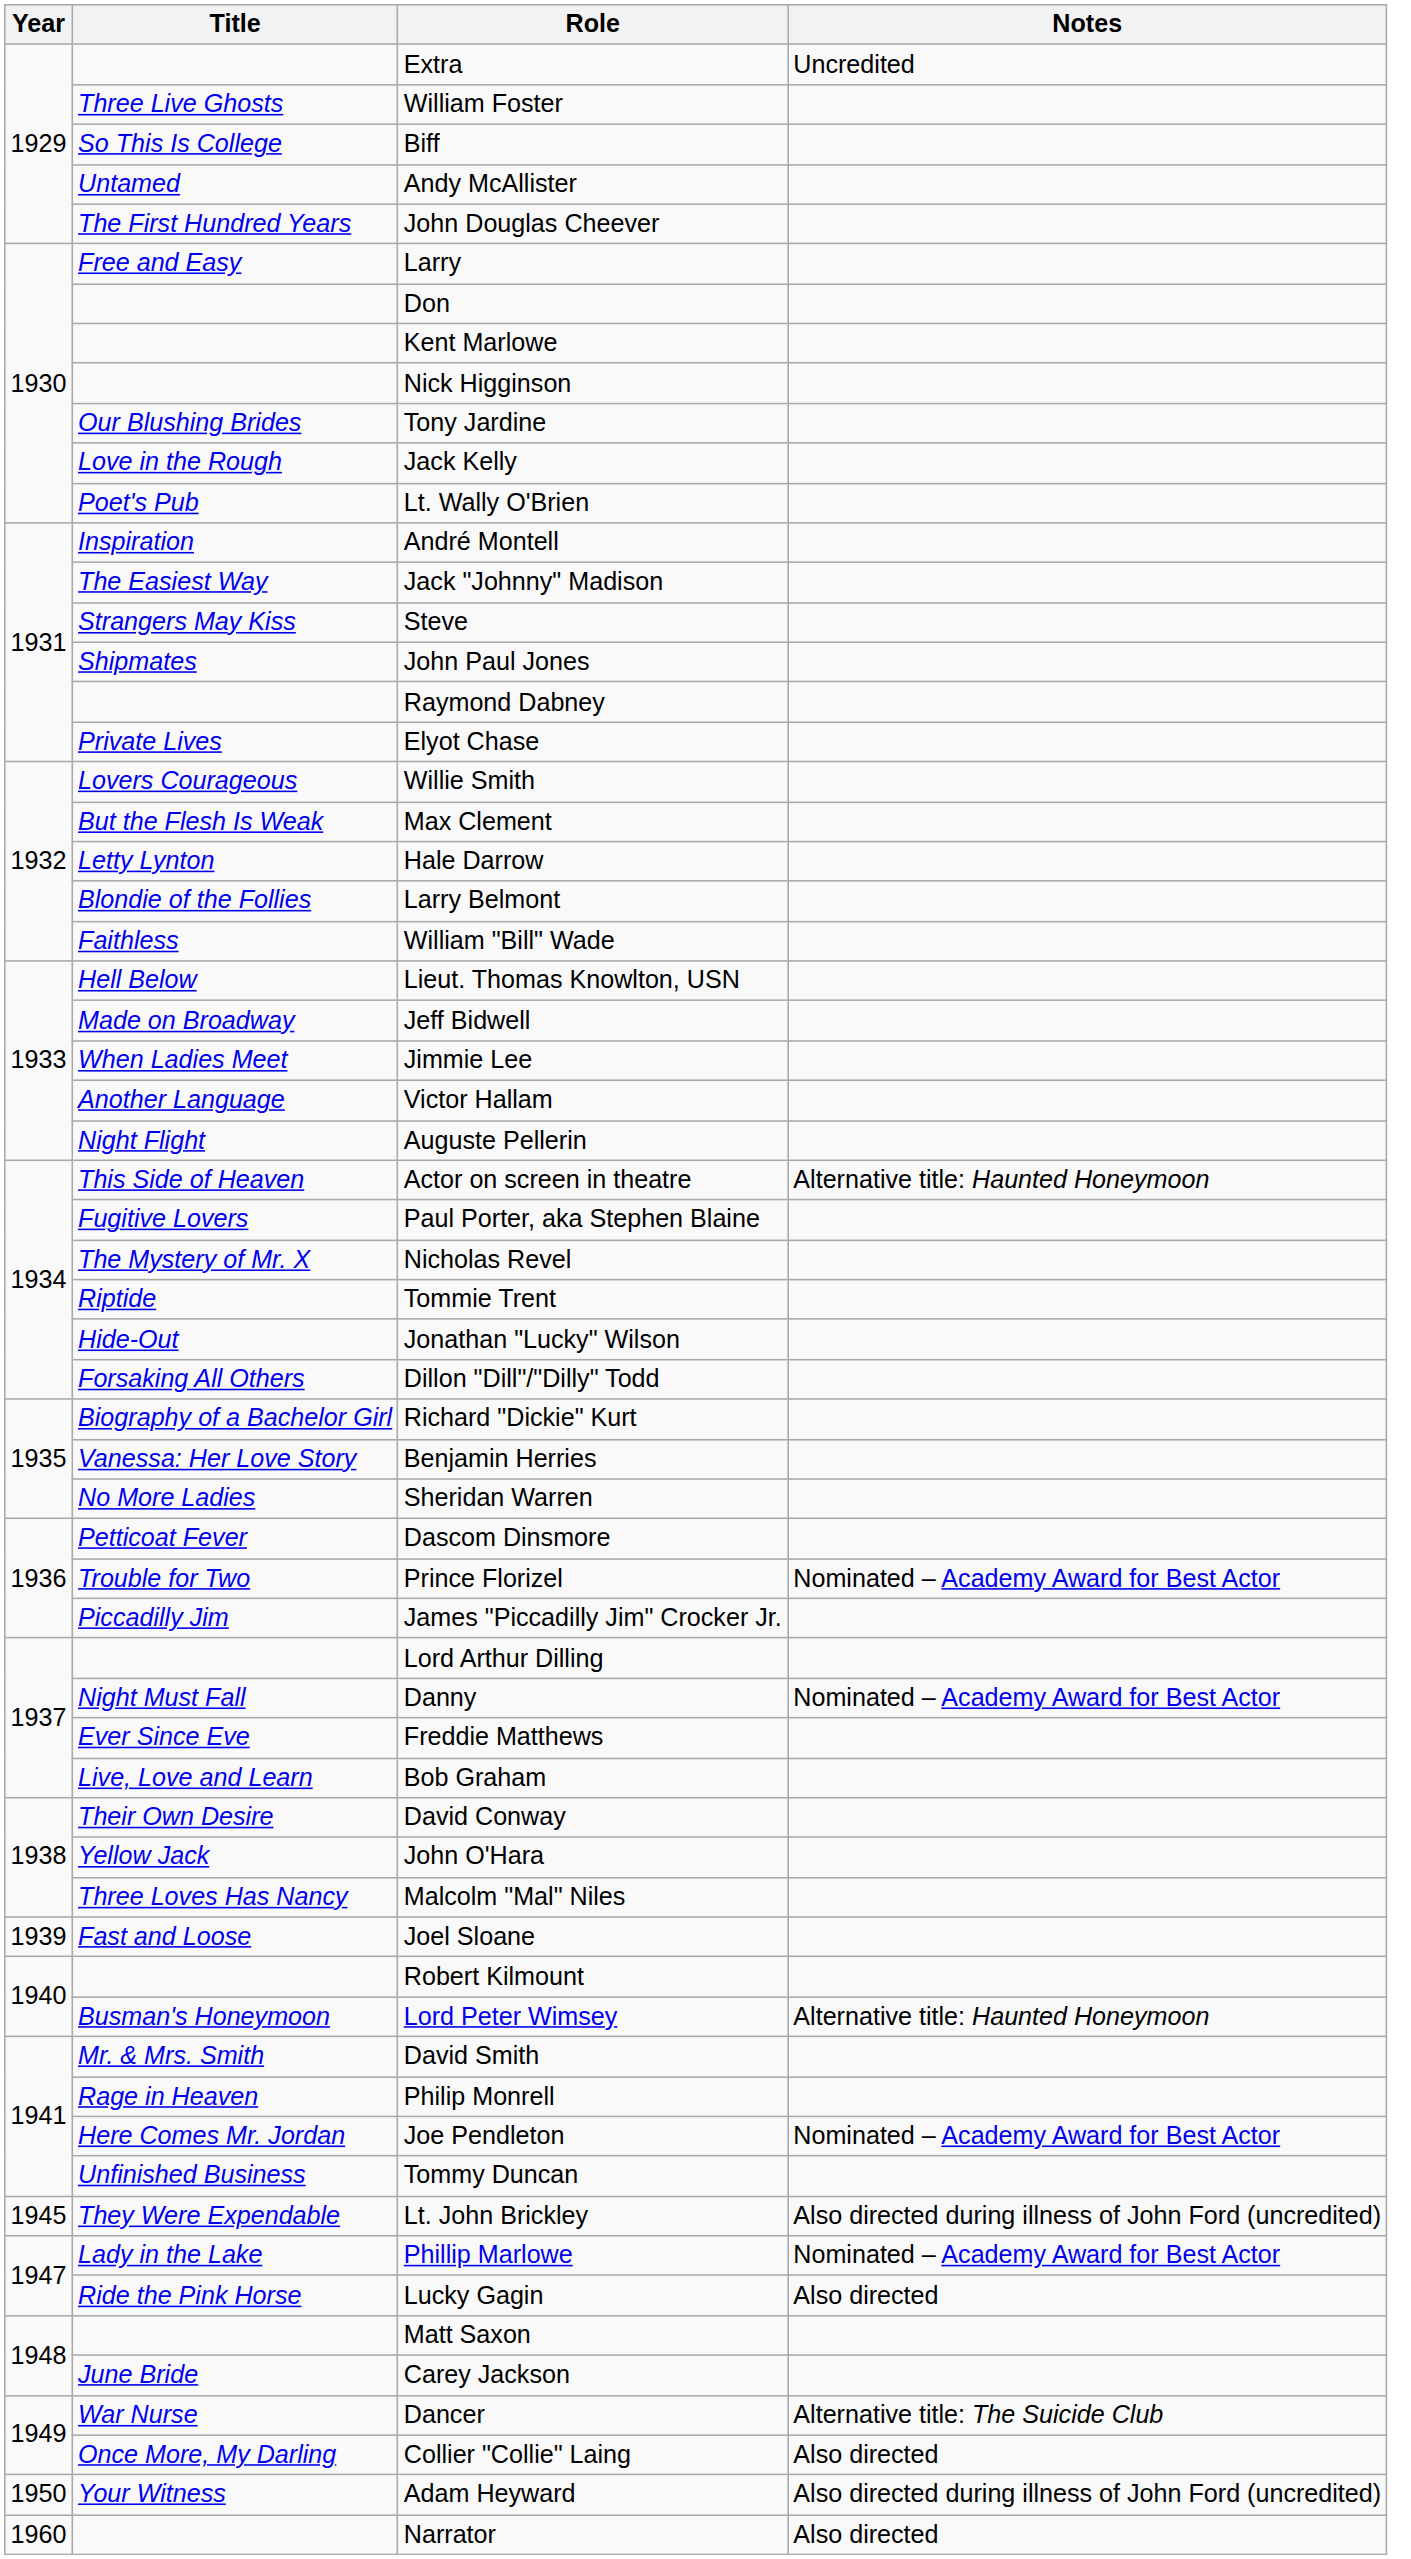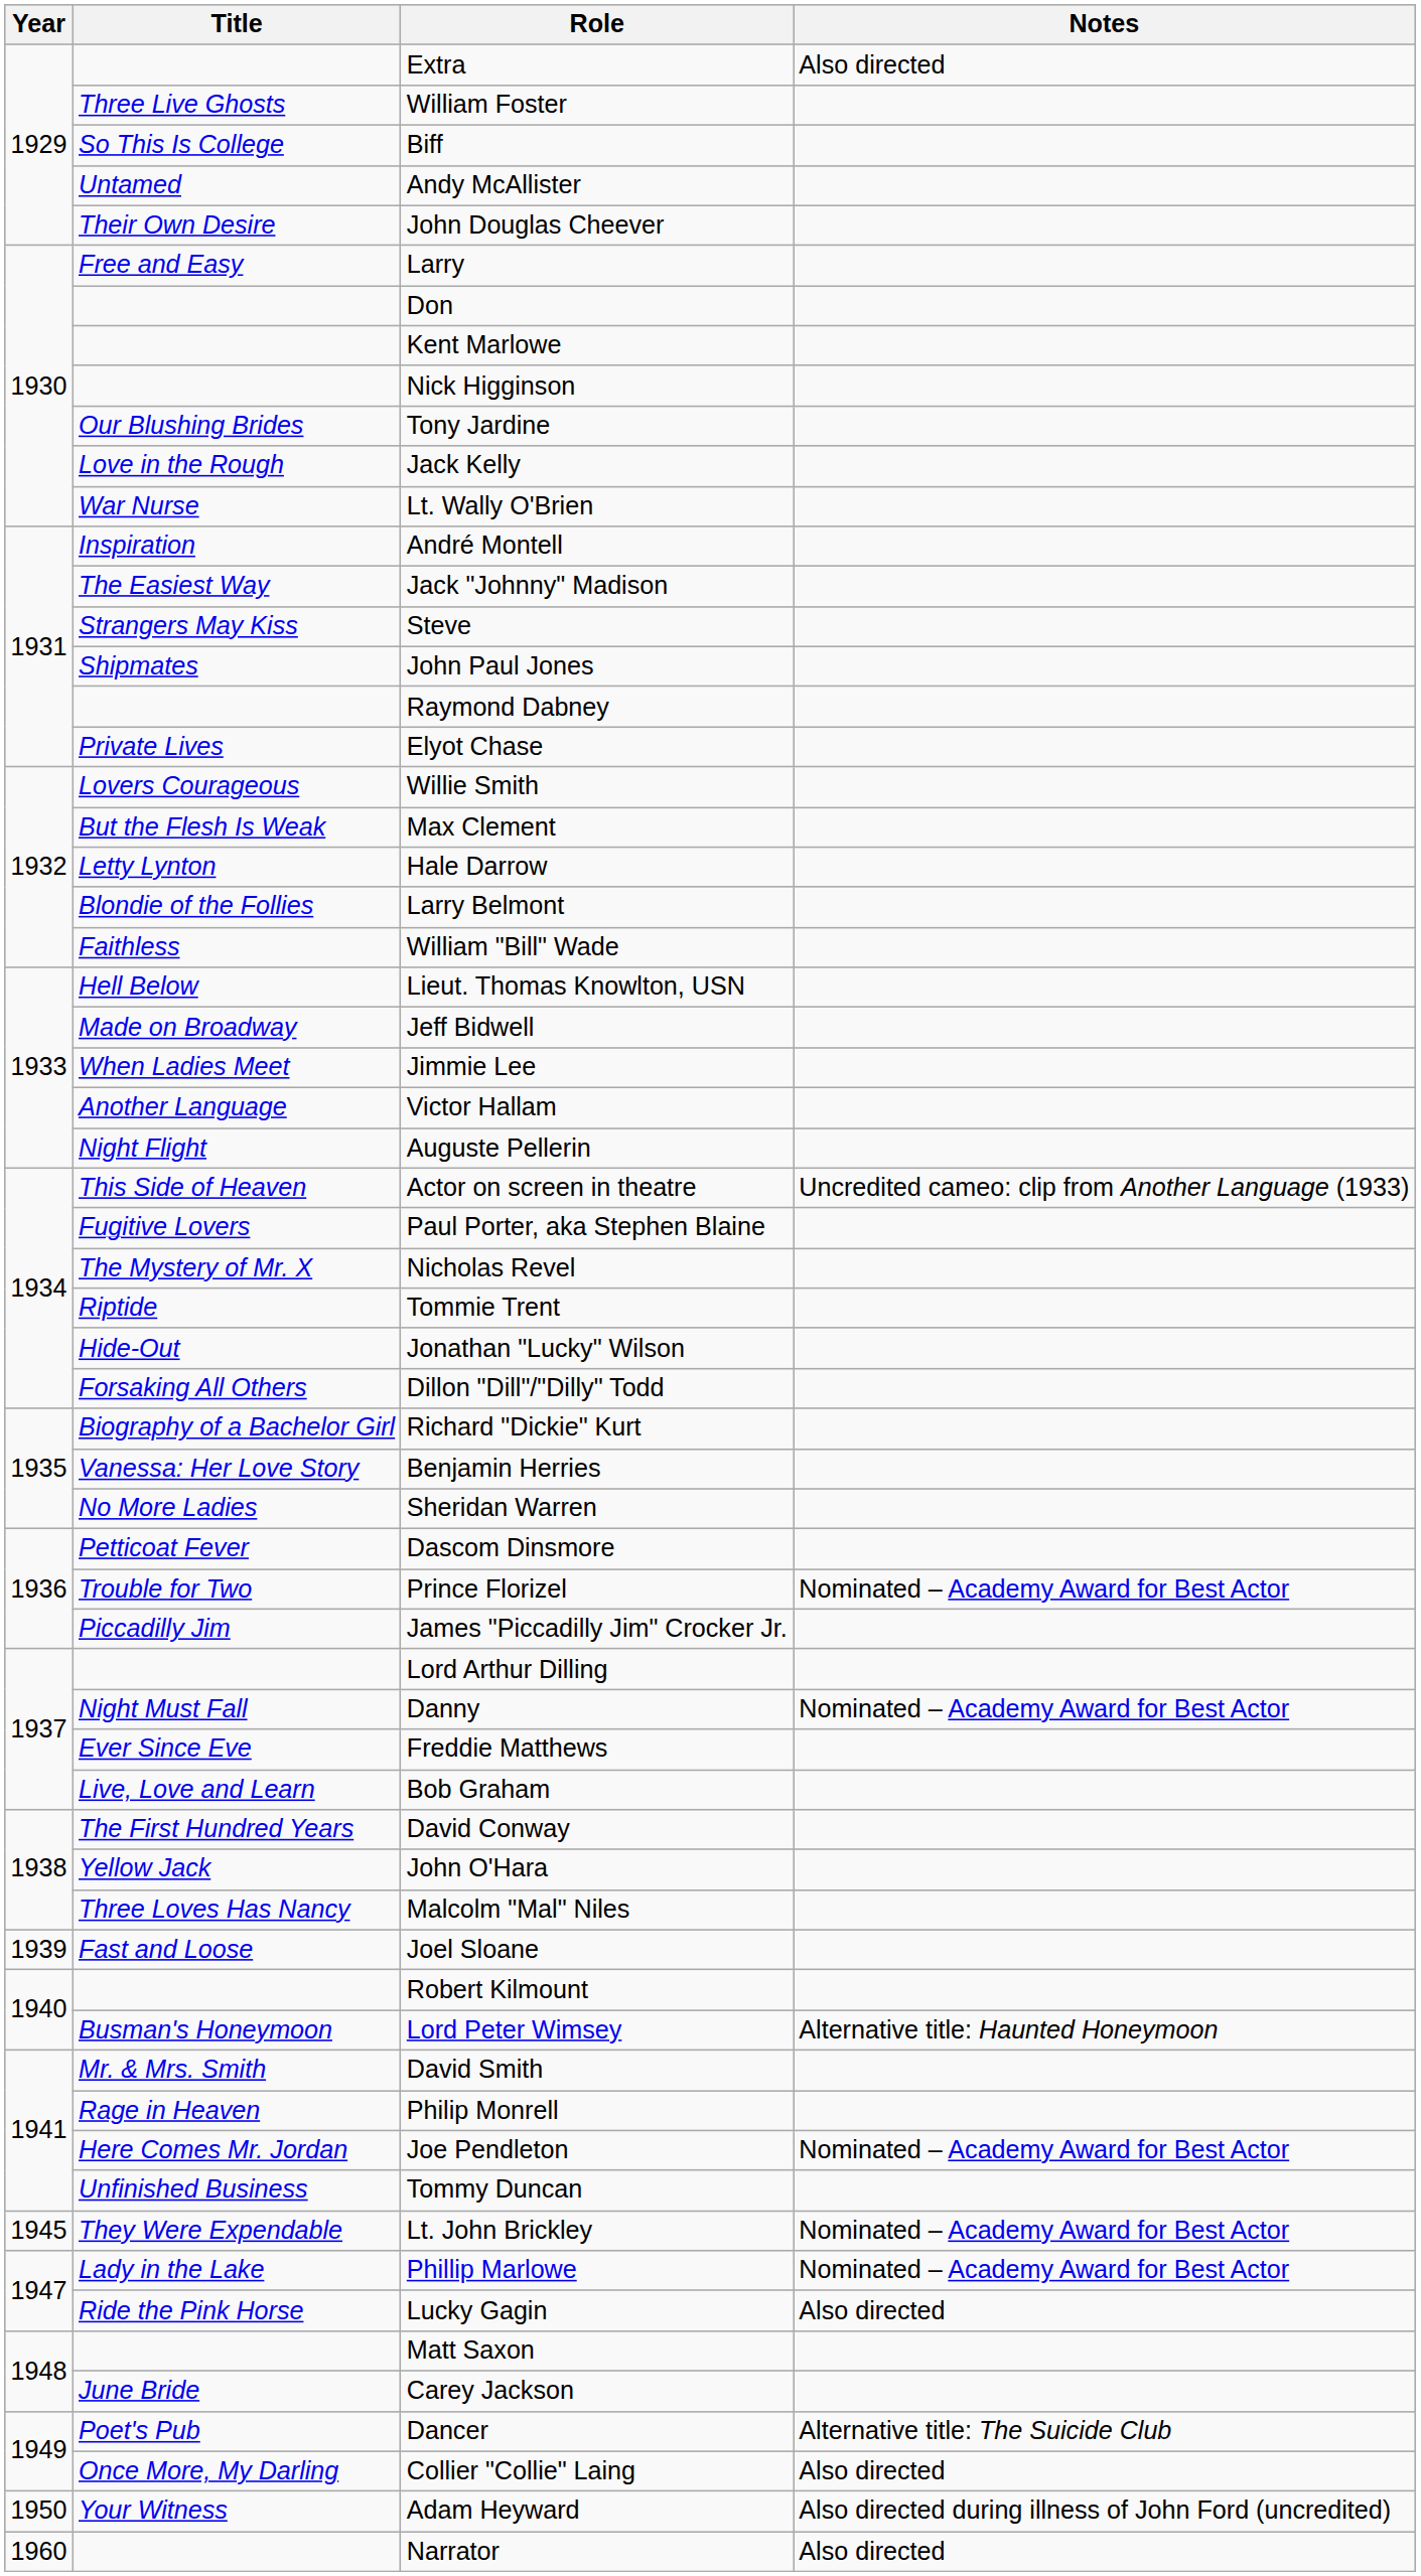Extra | Notes: Uncredited -> Also directed
John Douglas Cheever | Title: The First Hundred Years -> Their Own Desire
Lt. Wally O'Brien | Title: Poet's Pub -> War Nurse
Actor on screen in theatre | Notes: Alternative title: Haunted Honeymoon -> Uncredited cameo: clip from Another Language (1933)
David Conway | Title: Their Own Desire -> The First Hundred Years
Lt. John Brickley | Notes: Also directed during illness of John Ford (uncredited) -> Nominated – Academy Award for Best Actor
Dancer | Title: War Nurse -> Poet's Pub
